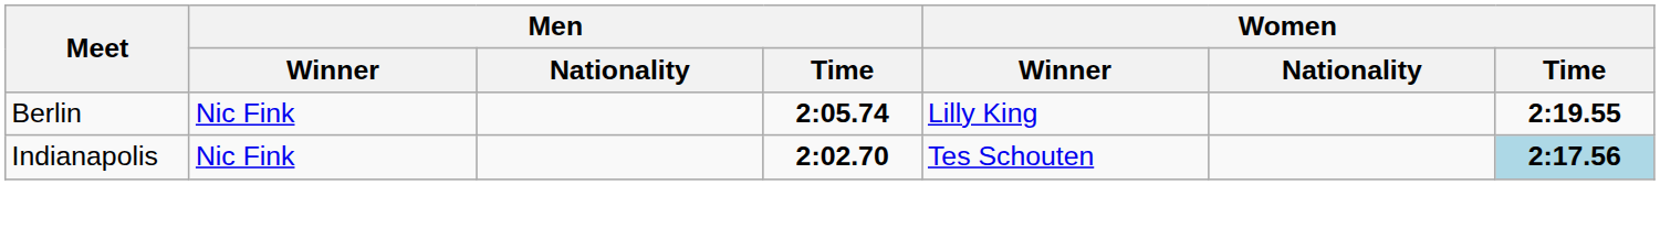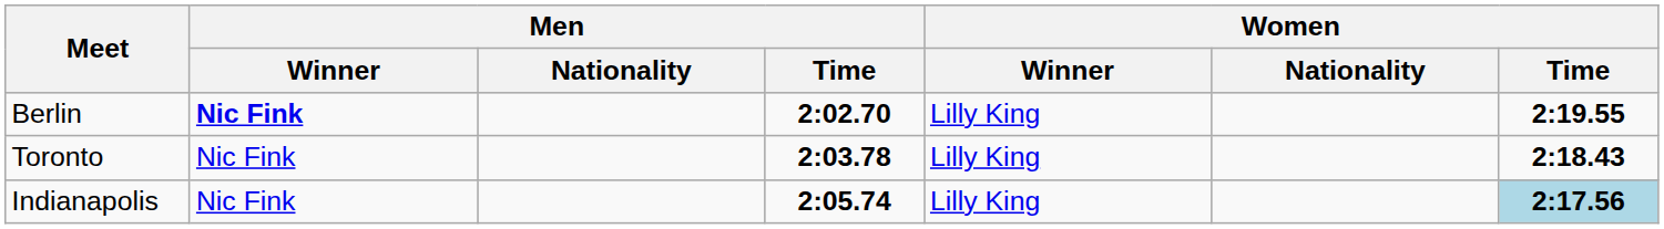Berlin | Men / Winner: normal -> bold
Berlin | Men / Time: 2:05.74 -> 2:02.70
+ row: Toronto | Nic Fink | 2:03.78 | Lilly King | 2:18.43
Indianapolis | Men / Time: 2:02.70 -> 2:05.74
Indianapolis | Women / Winner: Tes Schouten -> Lilly King
